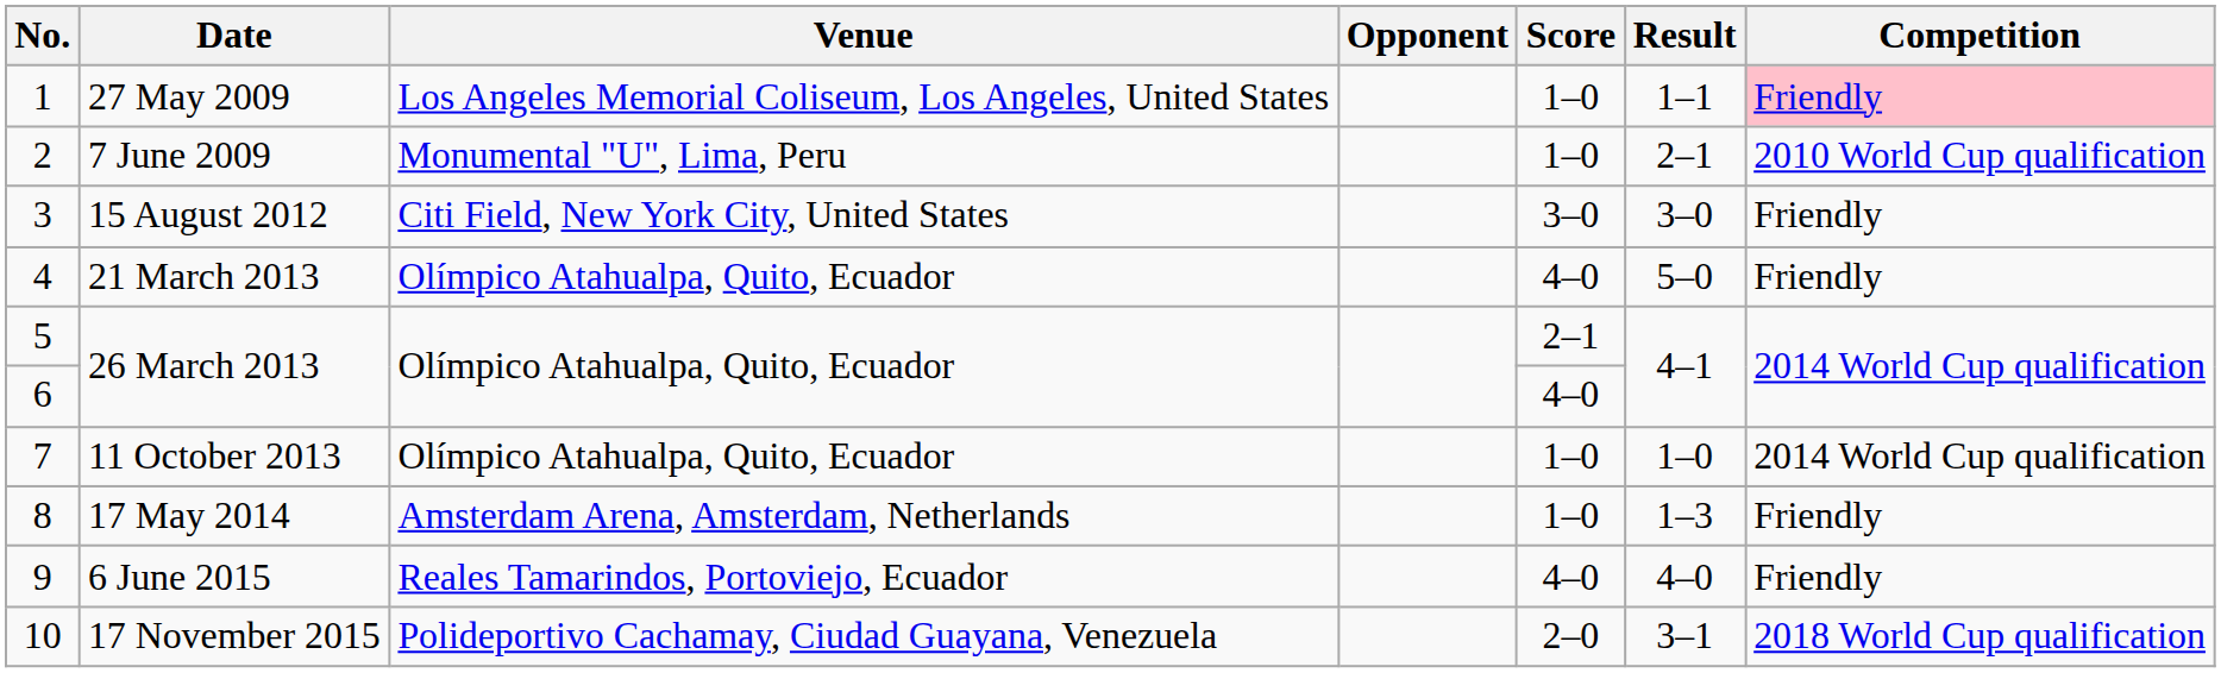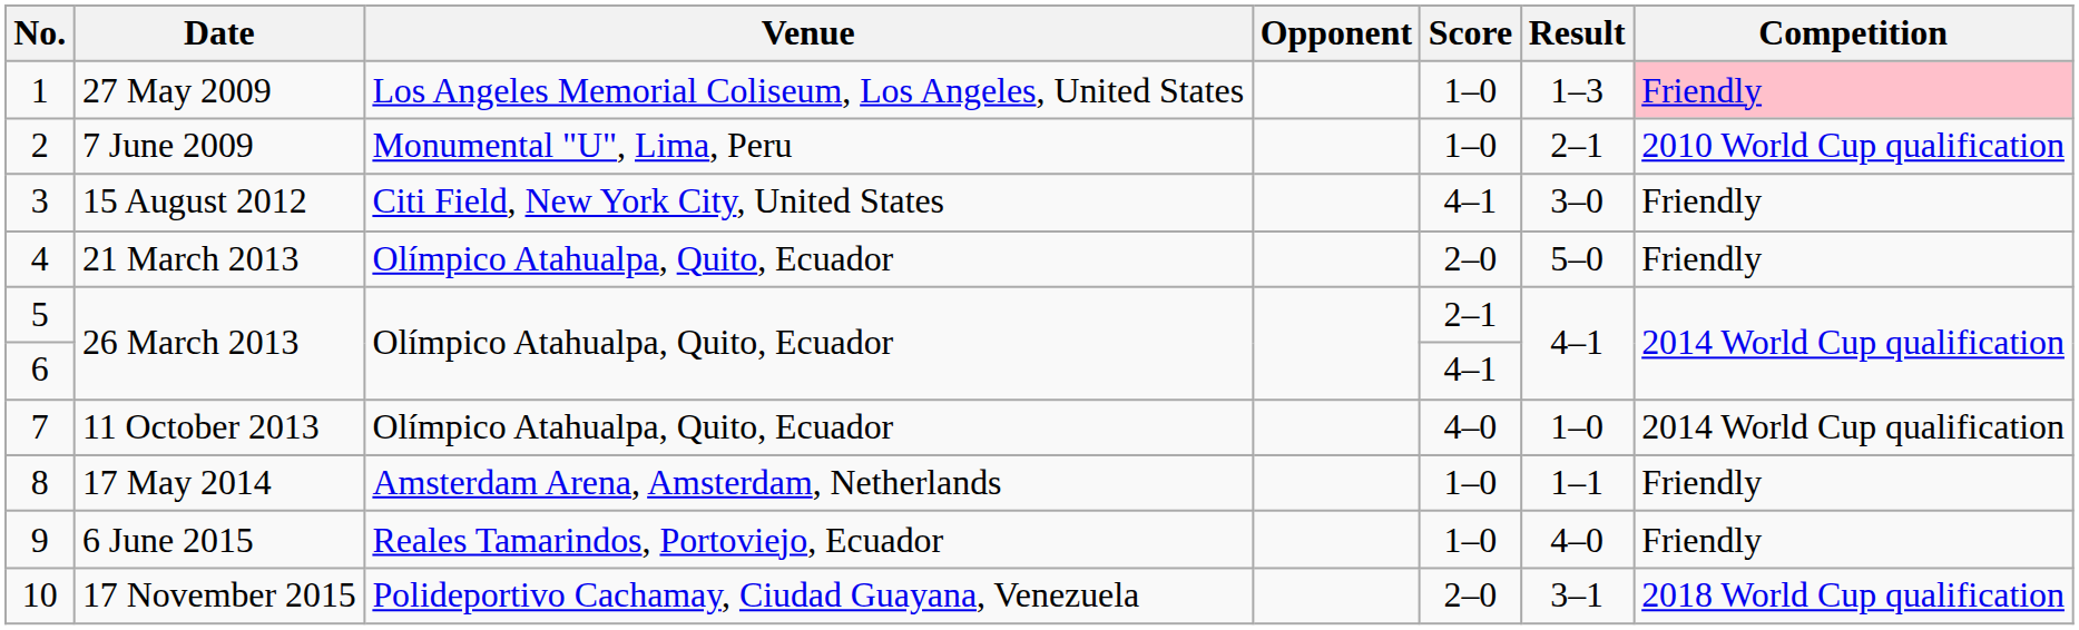27 May 2009 | Result: 1–1 -> 1–3
15 August 2012 | Score: 3–0 -> 4–1
21 March 2013 | Score: 4–0 -> 2–0
6 / 26 March 2013 | Score: 4–0 -> 4–1
11 October 2013 | Score: 1–0 -> 4–0
17 May 2014 | Result: 1–3 -> 1–1
6 June 2015 | Score: 4–0 -> 1–0
